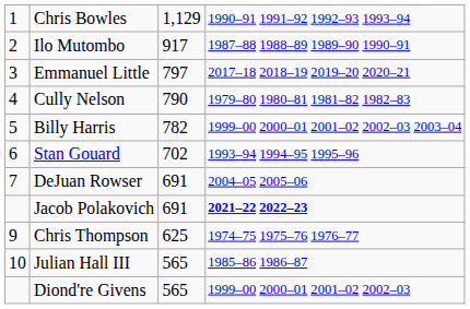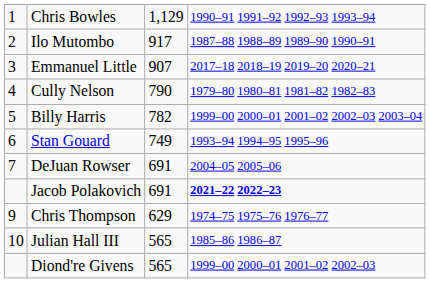Emmanuel Little | column 3: 797 -> 907
Stan Gouard | column 3: 702 -> 749
Chris Thompson | column 3: 625 -> 629
